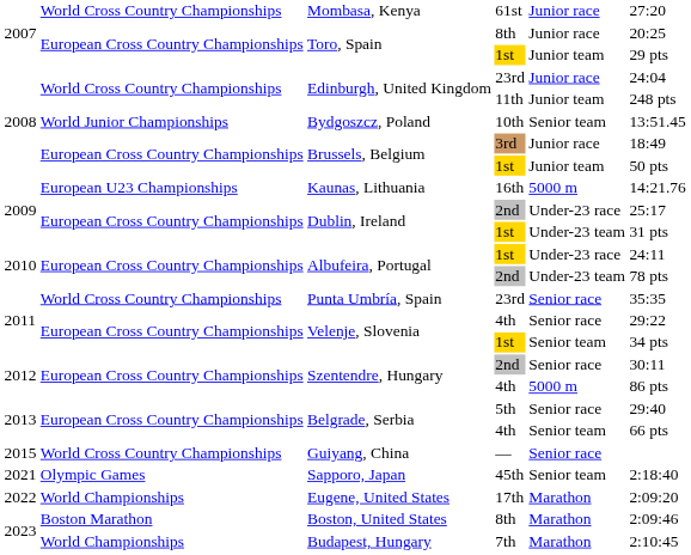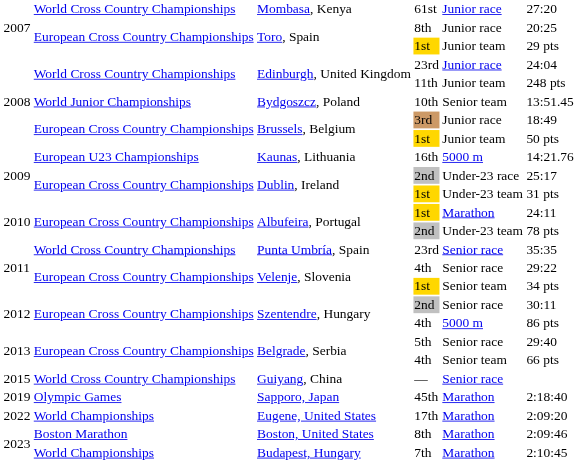Albufeira, Portugal / 1st | column 5: Under-23 race -> Marathon
Sapporo, Japan | column 1: 2021 -> 2019
Sapporo, Japan | column 5: Senior team -> Marathon
